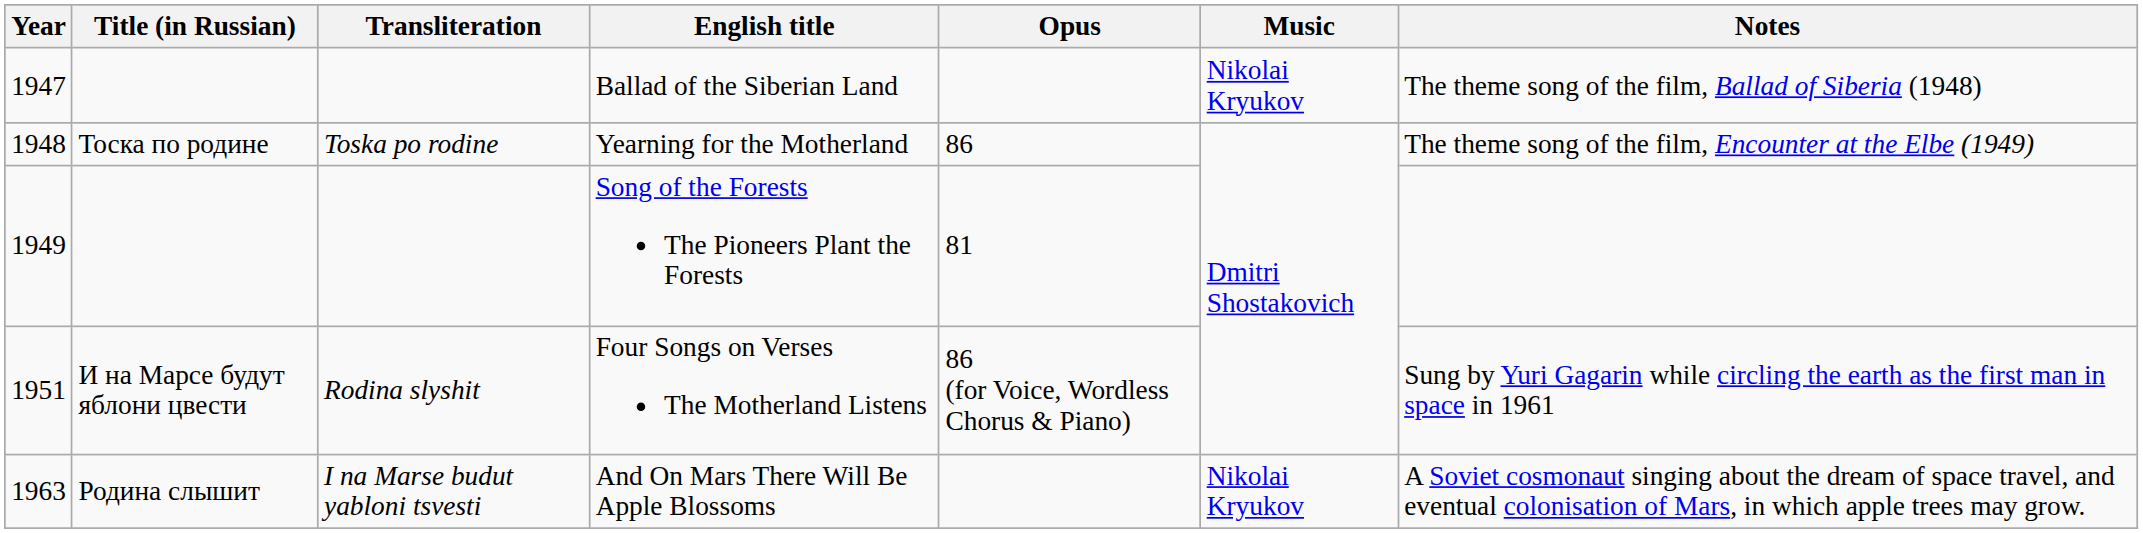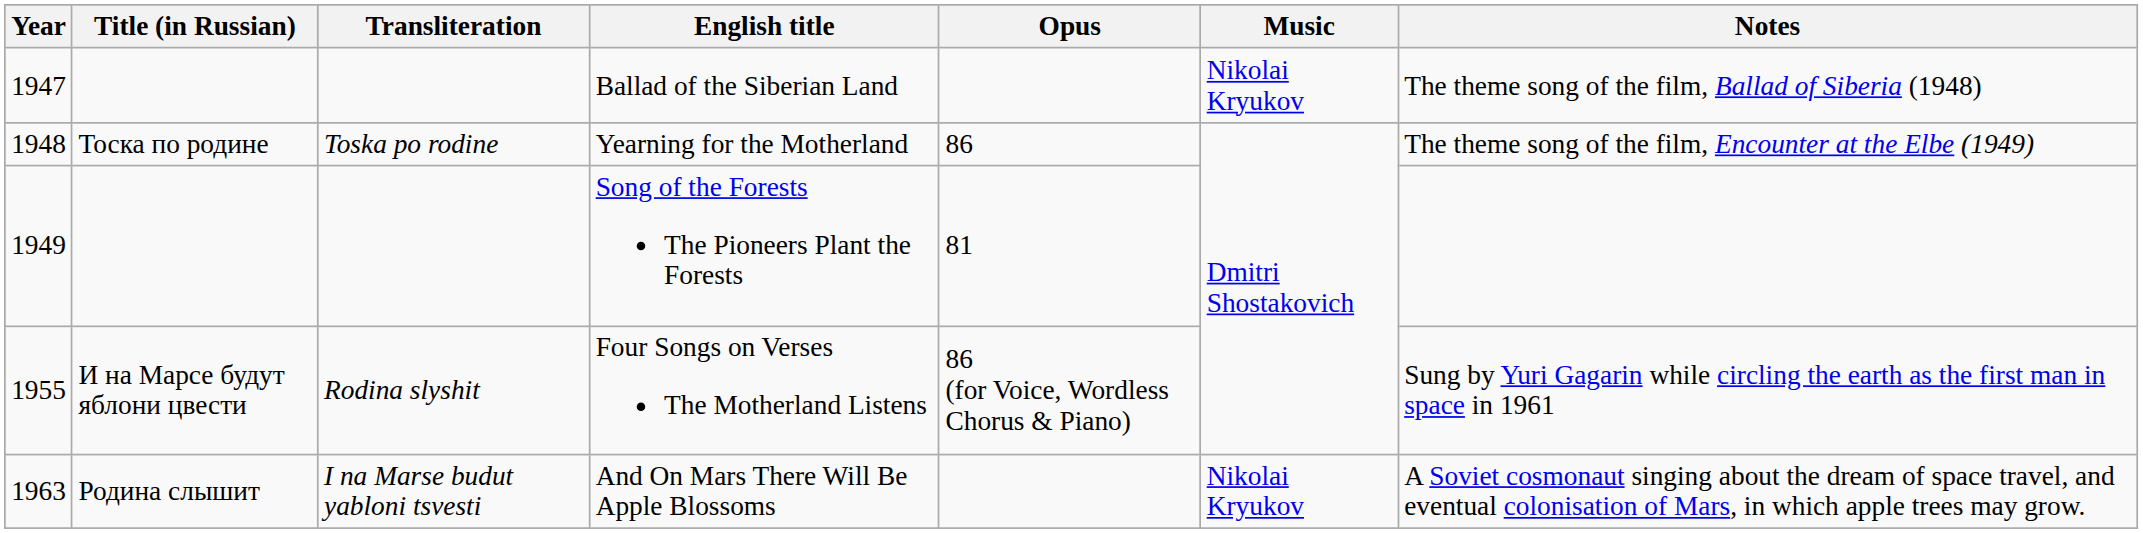Four Songs on Verses The Motherland Listens | Year: 1951 -> 1955
